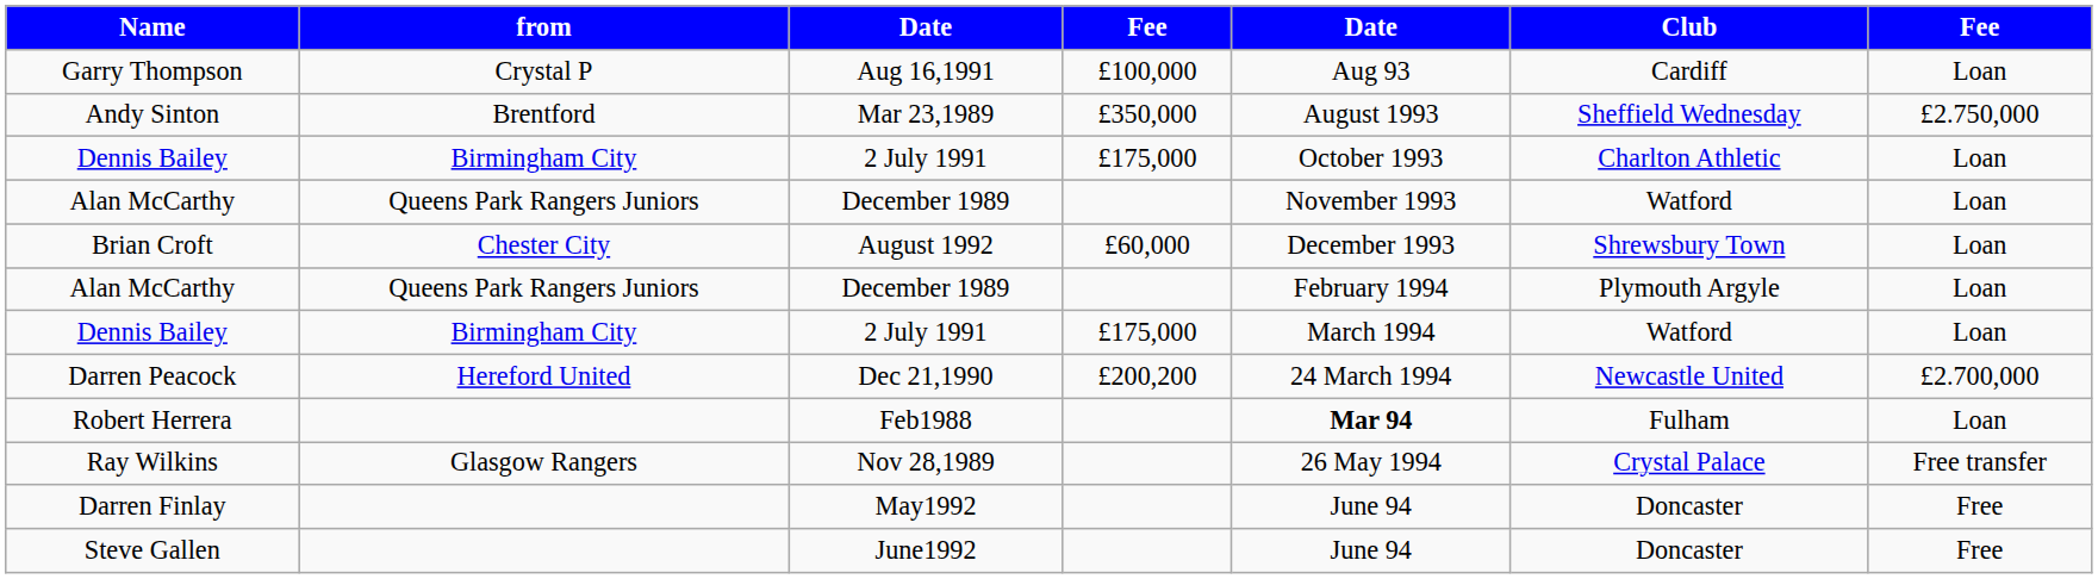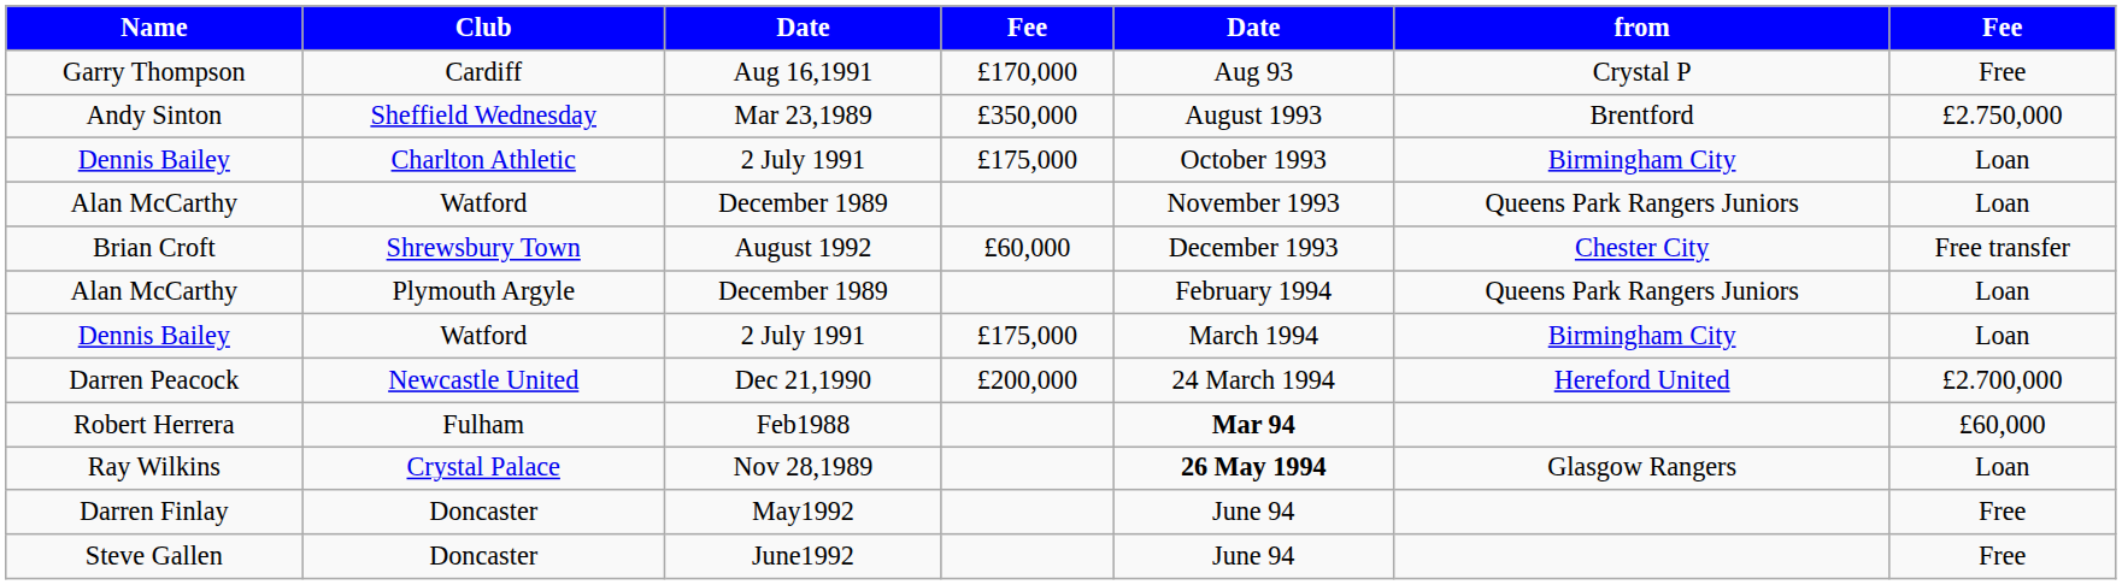columns swapped: from <-> Club
Garry Thompson | column 4: £100,000 -> £170,000
Garry Thompson | column 7: Loan -> Free
Brian Croft | column 7: Loan -> Free transfer
Darren Peacock | column 4: £200,200 -> £200,000
Robert Herrera | column 7: Loan -> £60,000
Ray Wilkins | column 5: normal -> bold
Ray Wilkins | column 7: Free transfer -> Loan
